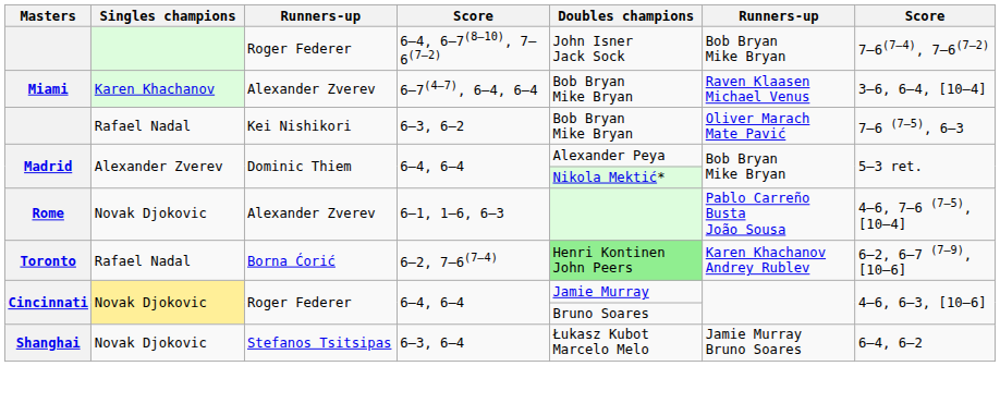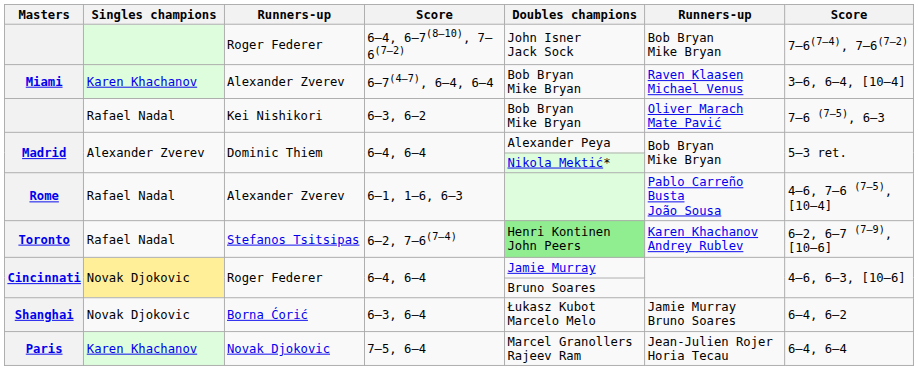Rome | Singles champions: Novak Djokovic -> Rafael Nadal
Toronto | column 3: Borna Ćorić -> Stefanos Tsitsipas
Shanghai | column 3: Stefanos Tsitsipas -> Borna Ćorić
+ row: Paris | Karen Khachanov | Novak Djokovic | 7–5, 6–4 | Marcel Granollers Rajeev Ram | Jean-Julien Rojer Horia Tecau | 6–4, 6–4
